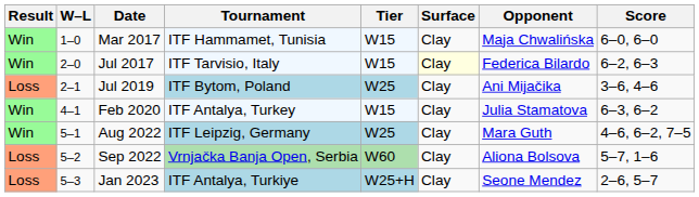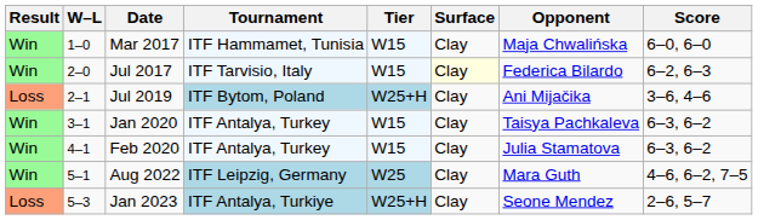Jul 2019 | Tier: W25 -> W25+H
+ row: Win | 3–1 | Jan 2020 | ITF Antalya, Turkey | W15 | Clay | Taisya Pachkaleva | 6–3, 6–2
- row: Loss | 5–2 | Sep 2022 | Vrnjačka Banja Open, Serbia | W60 | Clay | Aliona Bolsova | 5–7, 1–6
